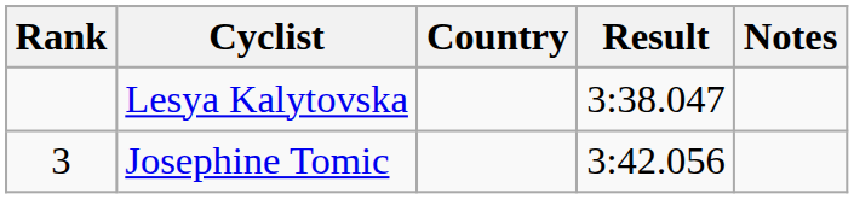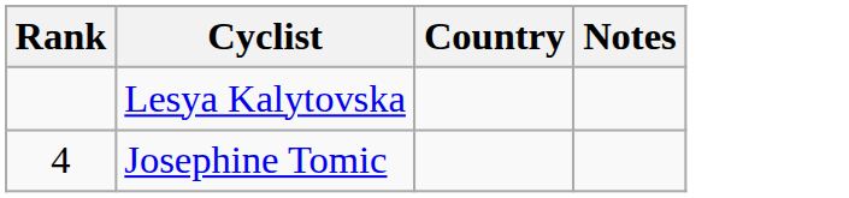- column: Result | 3:38.047 | 3:42.056
Josephine Tomic | Rank: 3 -> 4
